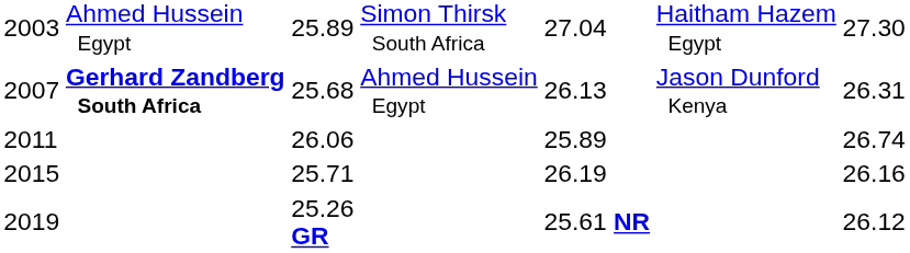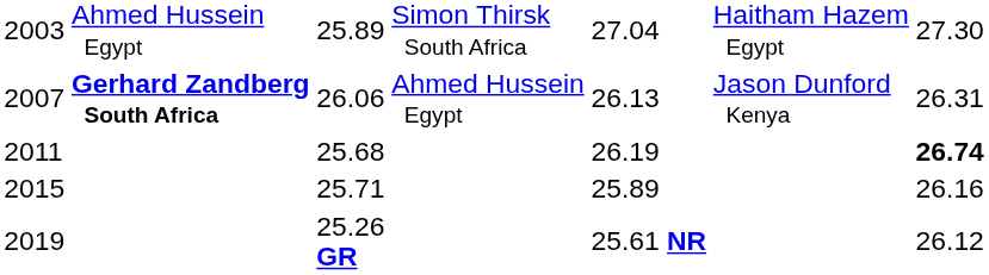2007 | column 3: 25.68 -> 26.06
2011 | column 3: 26.06 -> 25.68
2011 | column 5: 25.89 -> 26.19
2011 | column 7: normal -> bold
2015 | column 5: 26.19 -> 25.89
